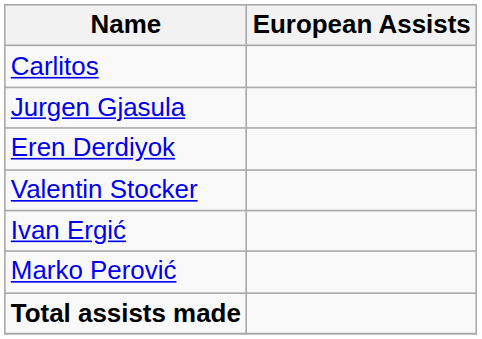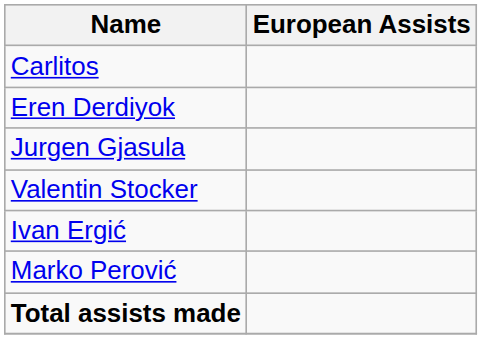rows swapped: Jurgen Gjasula <-> Eren Derdiyok
